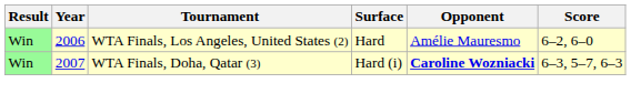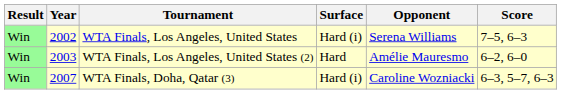+ row: Win | 2002 | WTA Finals, Los Angeles, United States | Hard (i) | Serena Williams | 7–5, 6–3
WTA Finals, Los Angeles, United States (2) | Year: 2006 -> 2003
WTA Finals, Doha, Qatar (3) | Opponent: bold -> normal
